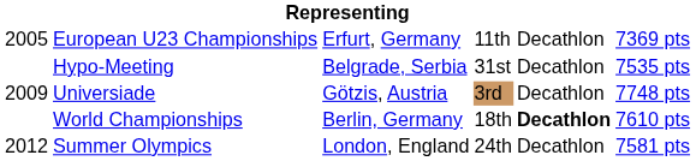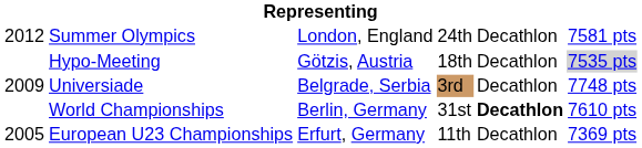rows swapped: European U23 Championships <-> Summer Olympics
Hypo-Meeting | column 3: Belgrade, Serbia -> Götzis, Austria
Hypo-Meeting | column 4: 31st -> 18th
Hypo-Meeting | column 6: no background -> lightgrey background
Universiade | column 3: Götzis, Austria -> Belgrade, Serbia
World Championships | column 4: 18th -> 31st
